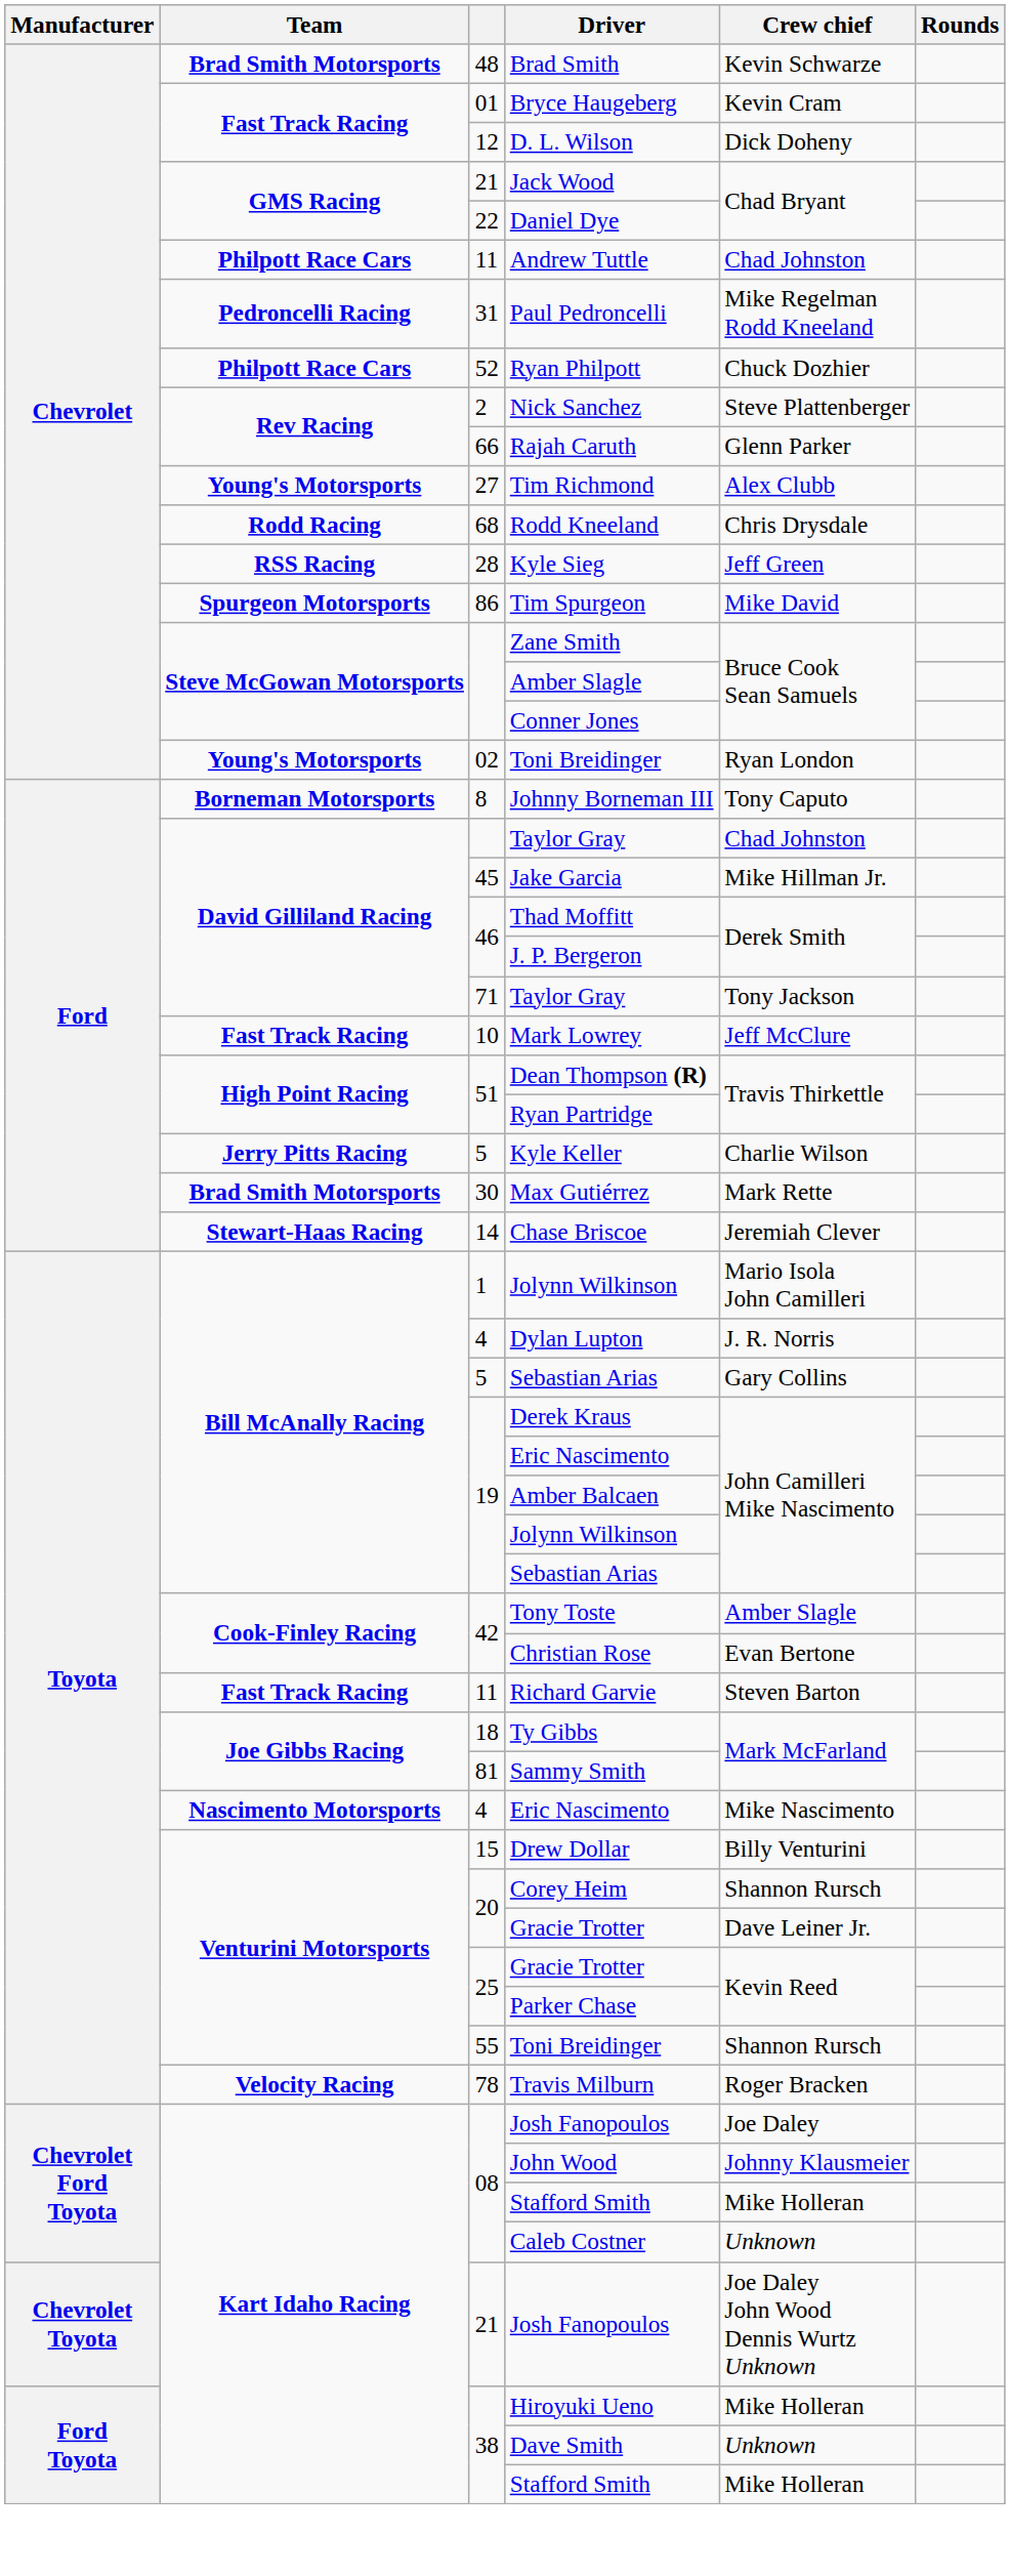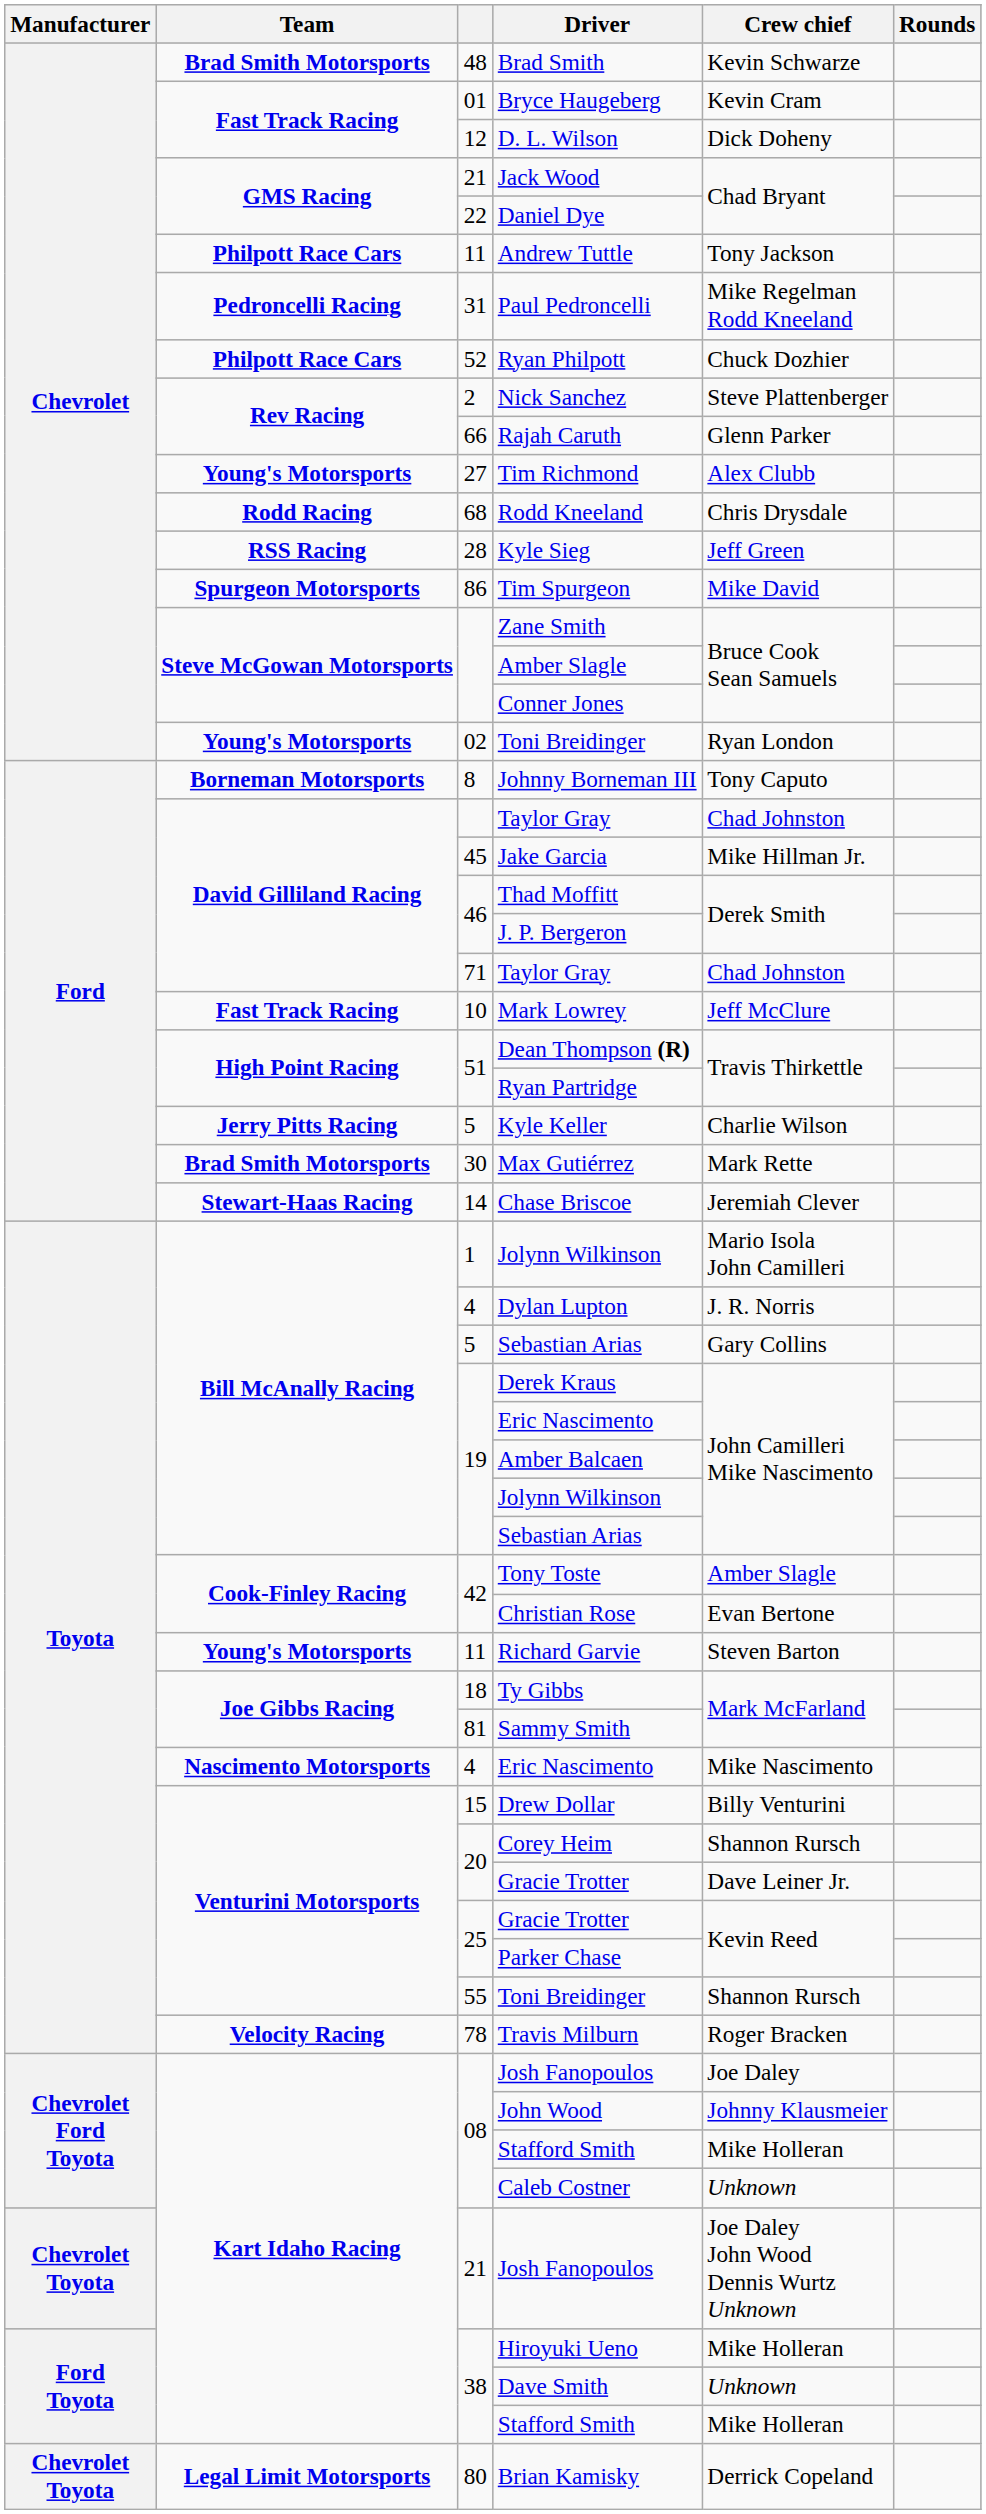Andrew Tuttle | Crew chief: Chad Johnston -> Tony Jackson
71 / Taylor Gray | Crew chief: Tony Jackson -> Chad Johnston
Richard Garvie | Team: Fast Track Racing -> Young's Motorsports
+ row: Chevrolet Toyota | Legal Limit Motorsports | 80 | Brian Kamisky | Derrick Copeland
